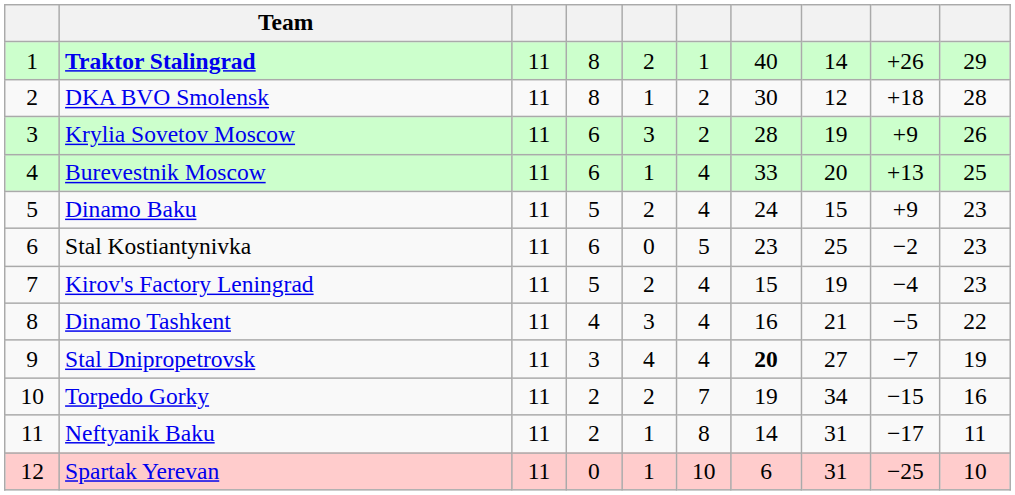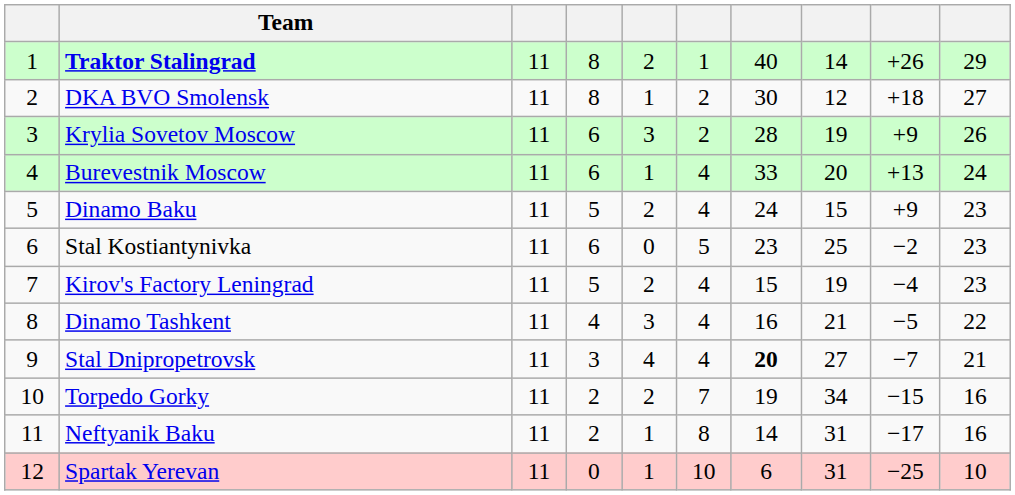DKA BVO Smolensk | column 10: 28 -> 27
Burevestnik Moscow | column 10: 25 -> 24
Stal Dnipropetrovsk | column 10: 19 -> 21
Neftyanik Baku | column 10: 11 -> 16
